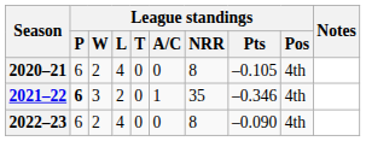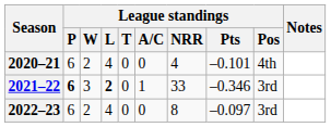2020–21 | League standings / NRR: 8 -> 4
2020–21 | League standings / Pts: –0.105 -> –0.101
2021–22 | League standings / L: normal -> bold
2021–22 | League standings / NRR: 35 -> 33
2021–22 | League standings / Pos: 4th -> 3rd
2022–23 | League standings / Pts: –0.090 -> –0.097
2022–23 | League standings / Pos: 4th -> 3rd
